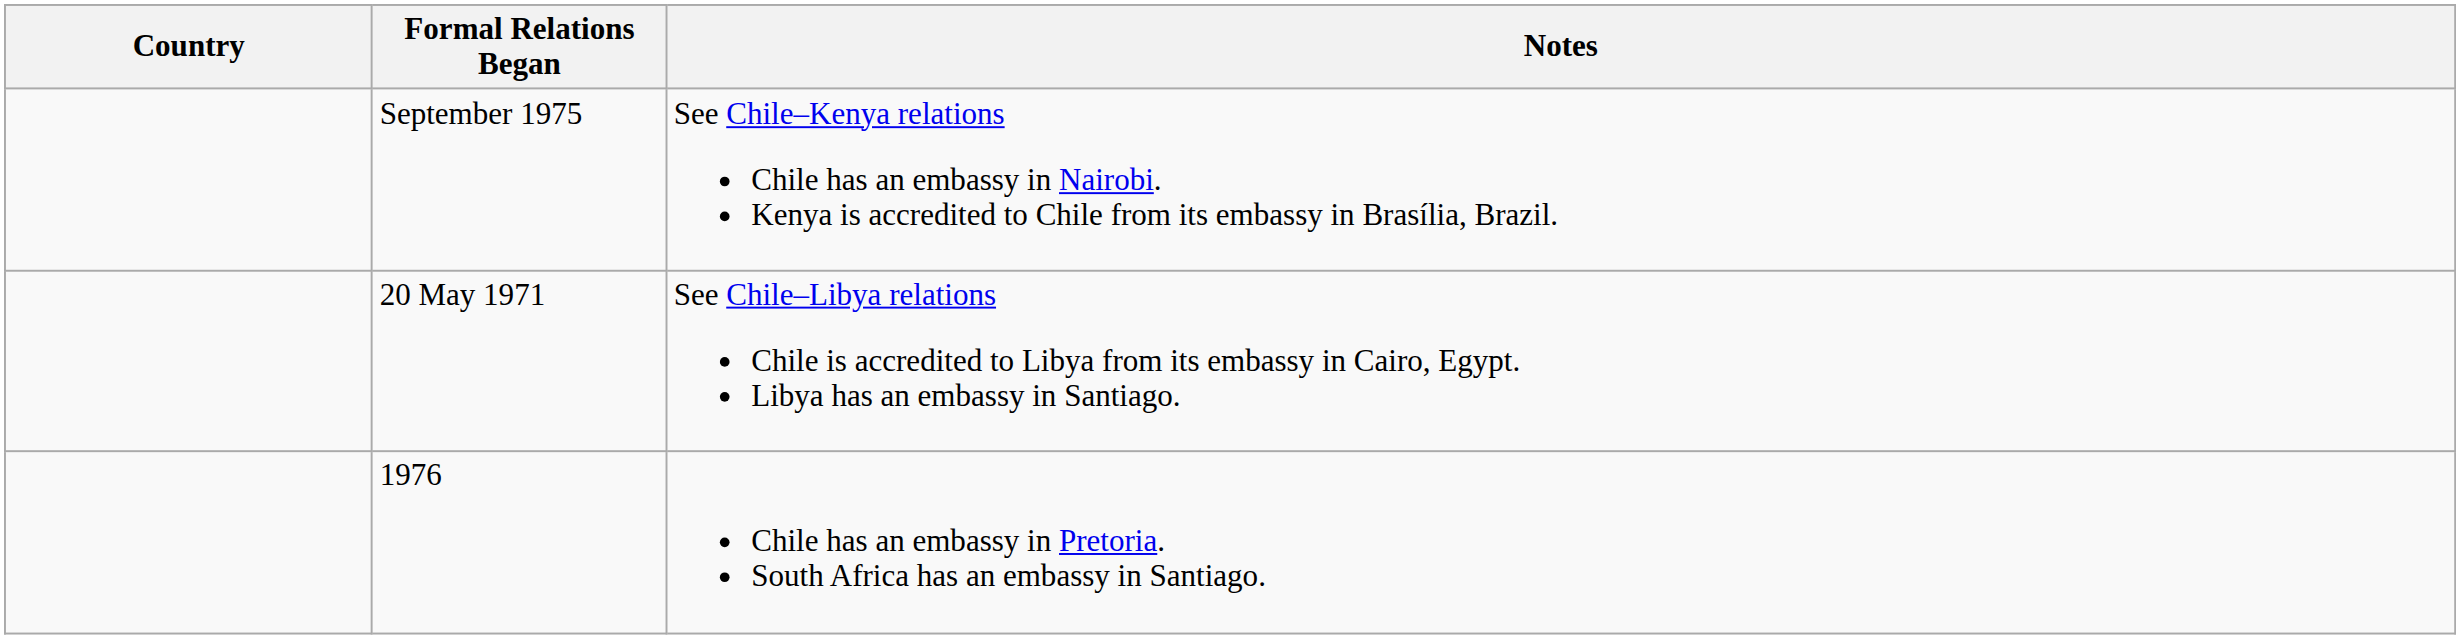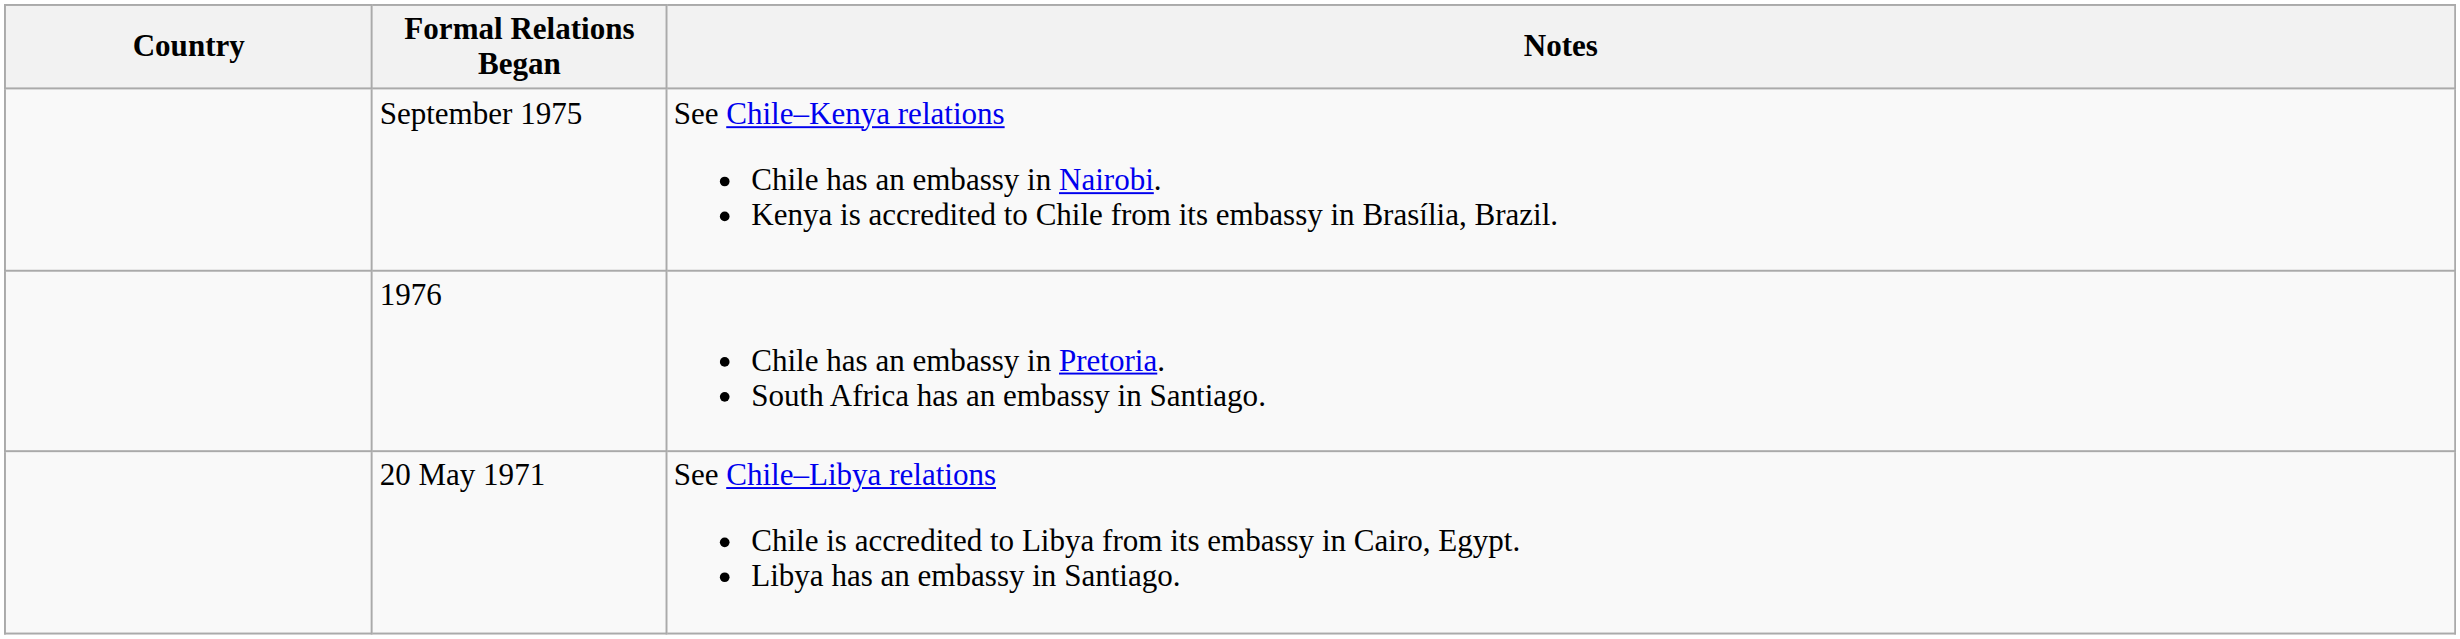rows swapped: 20 May 1971 <-> 1976
